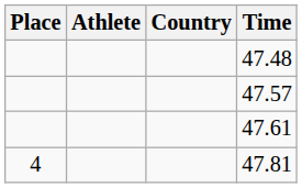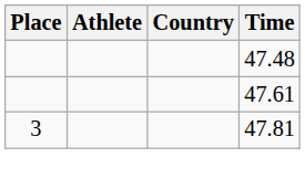- row: 47.57
47.81 | Place: 4 -> 3
